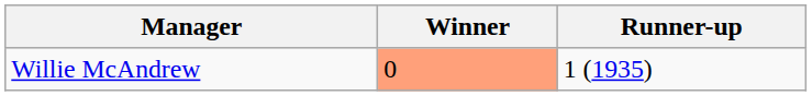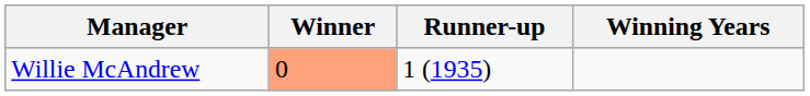+ column: Winning Years
